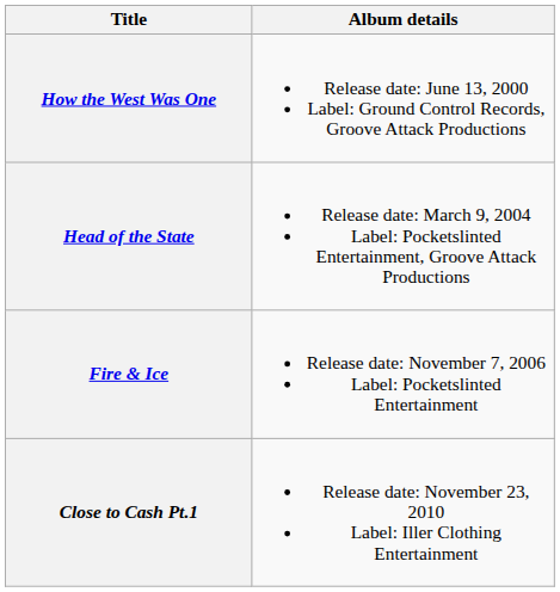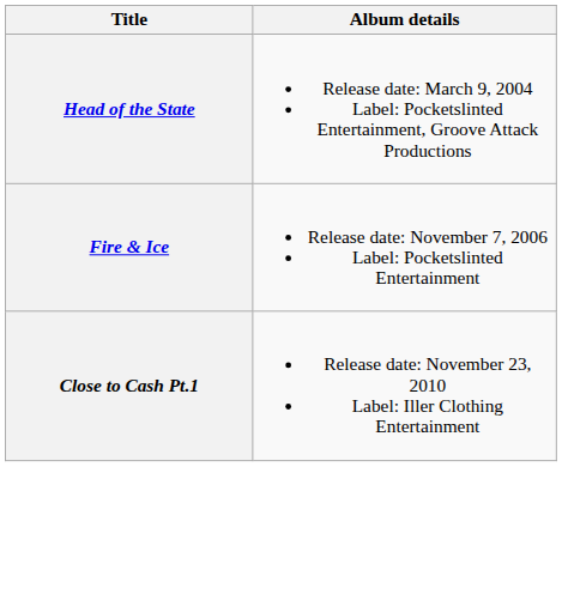- row: How the West Was One | Release date: June 13, 2000 Label: Ground Control Records, Groove Attack Productions
